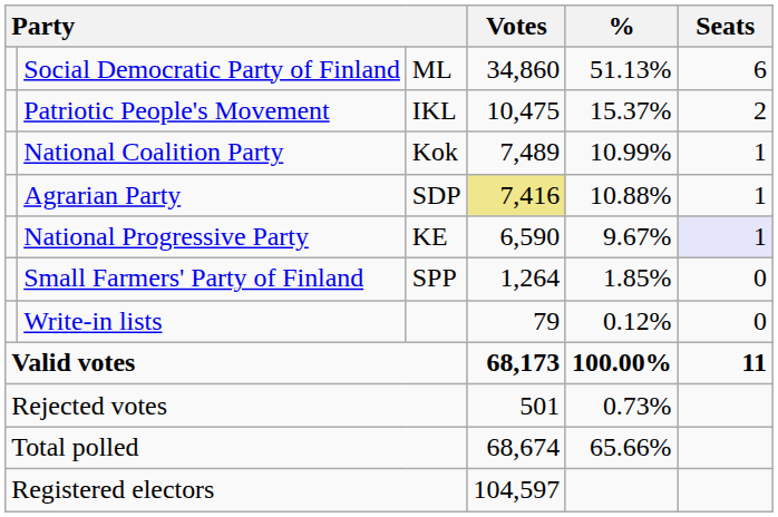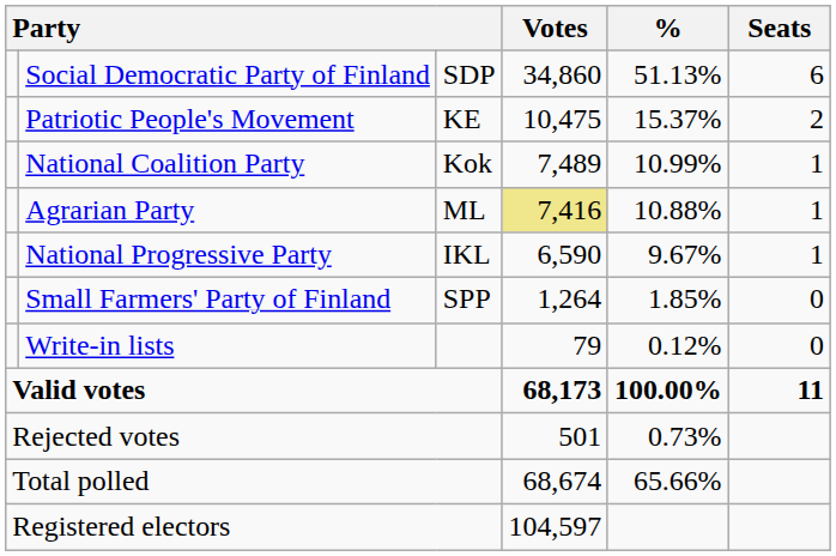Social Democratic Party of Finland | column 3: ML -> SDP
Patriotic People's Movement | column 3: IKL -> KE
Agrarian Party | column 3: SDP -> ML
National Progressive Party | column 3: KE -> IKL
National Progressive Party | Seats: lavender background -> no background
